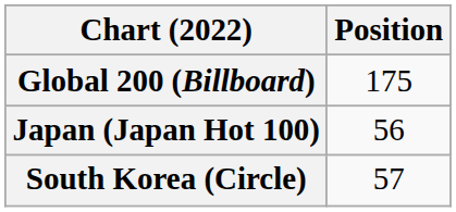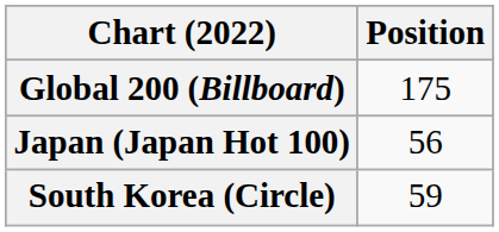South Korea (Circle) | Position: 57 -> 59
